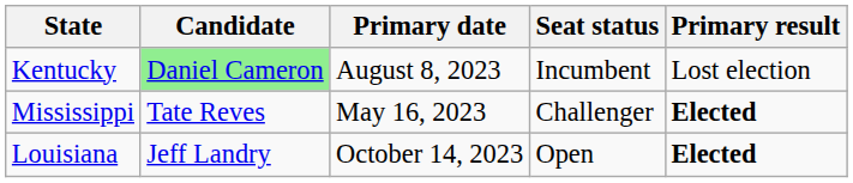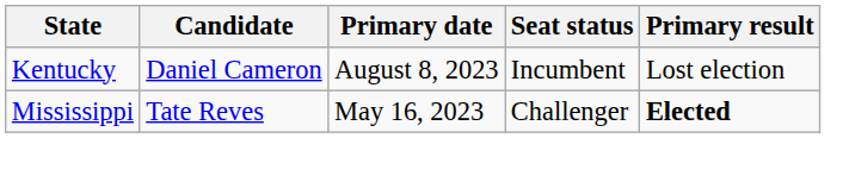Kentucky | Candidate: lightgreen background -> no background
- row: Louisiana | Jeff Landry | October 14, 2023 | Open | Elected
